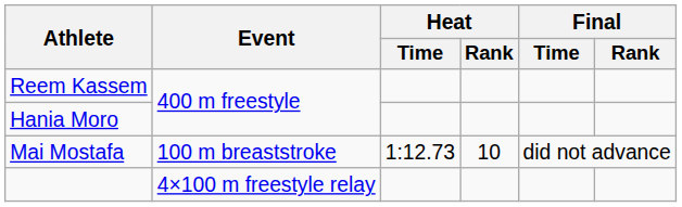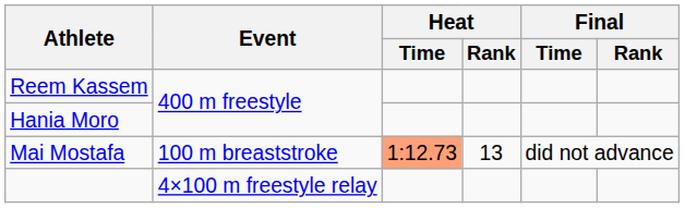Mai Mostafa | Heat / Time: no background -> lightsalmon background
Mai Mostafa | Heat / Rank: 10 -> 13
